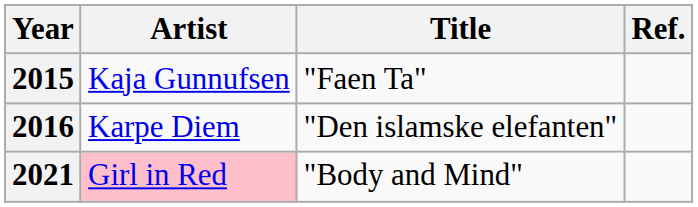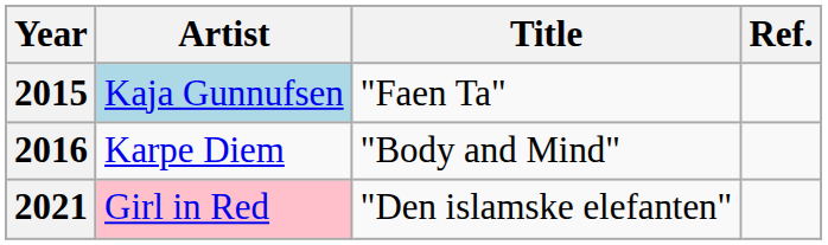2015 | Artist: no background -> lightblue background
2016 | Title: "Den islamske elefanten" -> "Body and Mind"
2021 | Title: "Body and Mind" -> "Den islamske elefanten"
